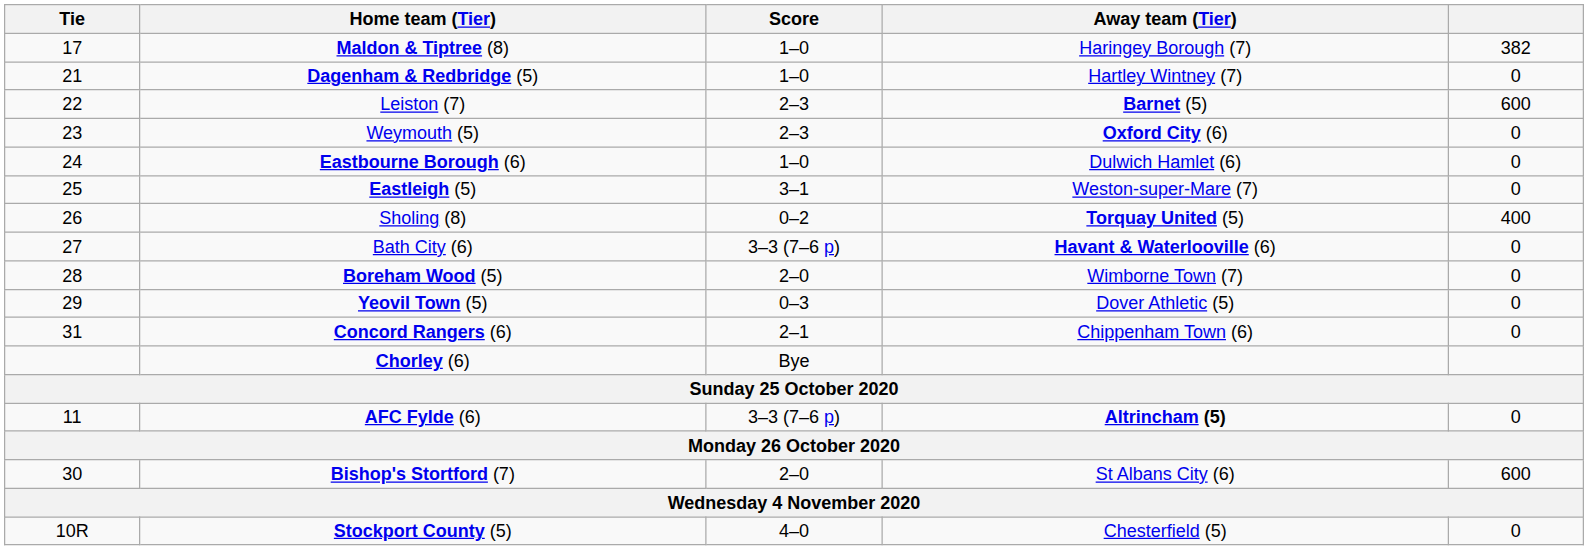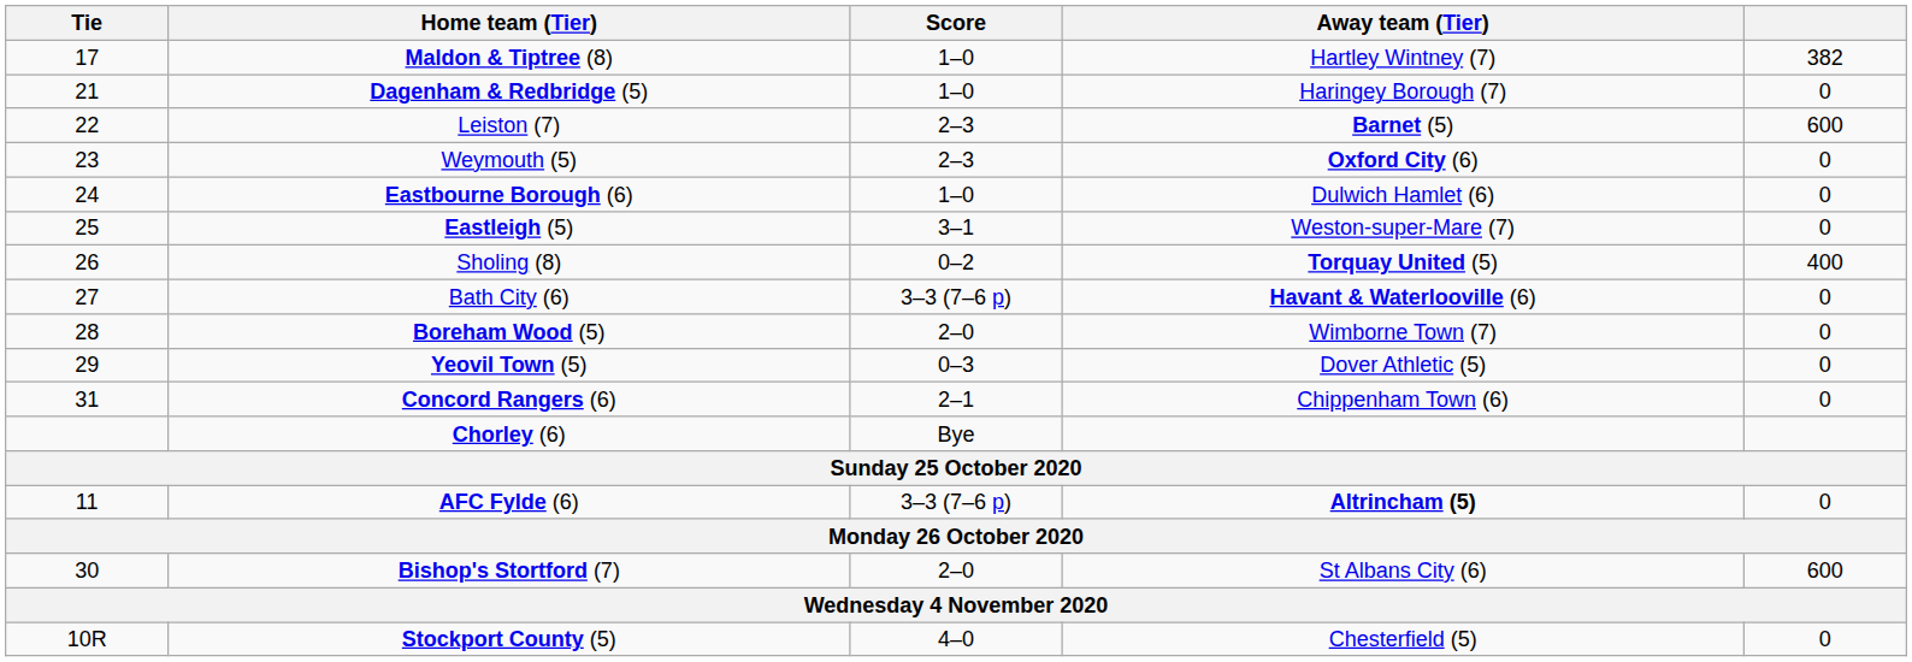Maldon & Tiptree (8) | Away team (Tier): Haringey Borough (7) -> Hartley Wintney (7)
Dagenham & Redbridge (5) | Away team (Tier): Hartley Wintney (7) -> Haringey Borough (7)
